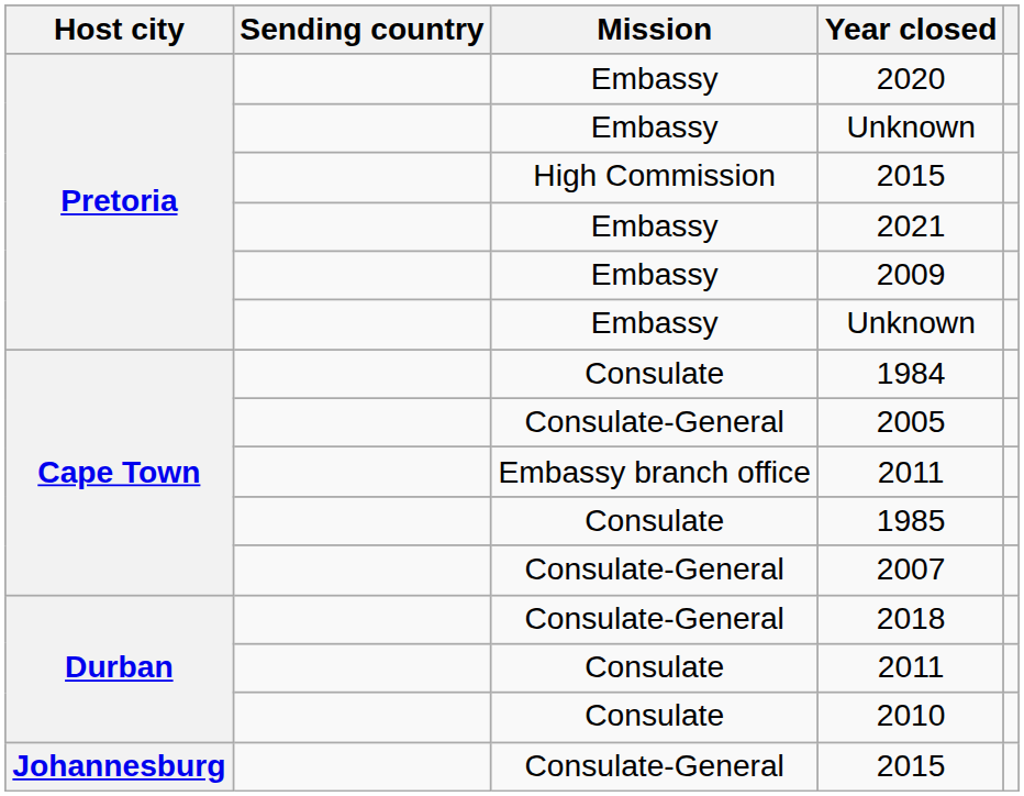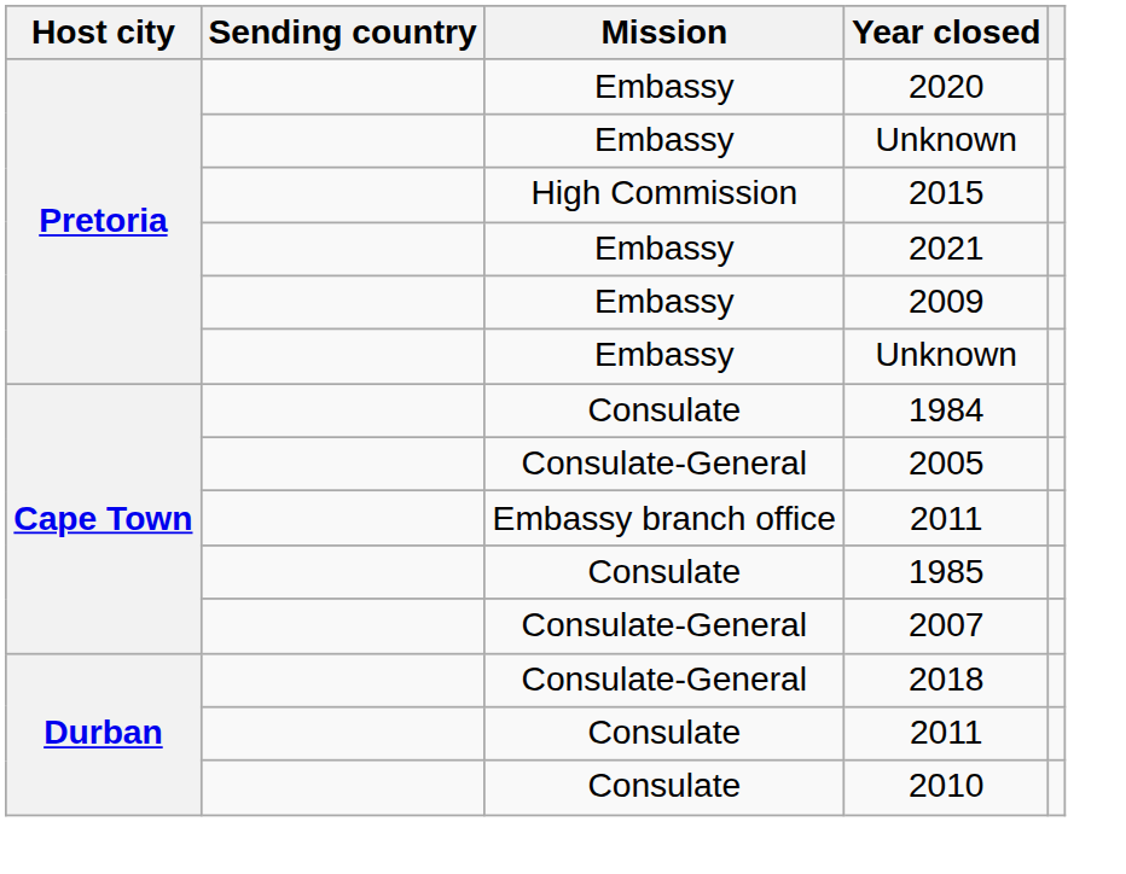- row: Johannesburg | Consulate-General | 2015
